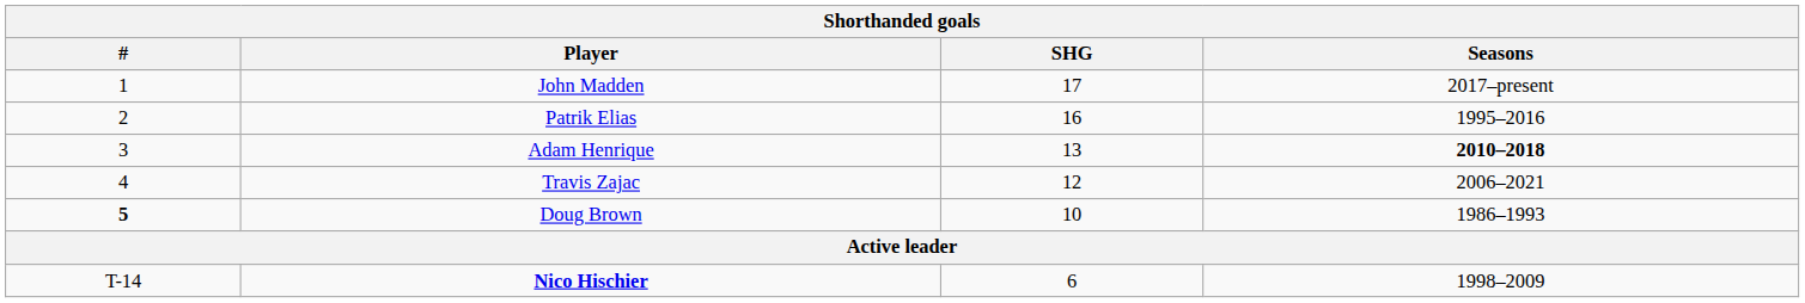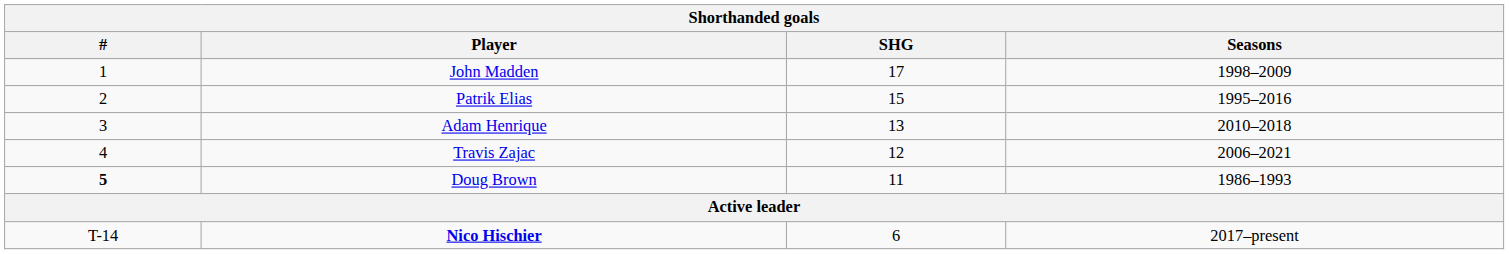John Madden | Seasons: 2017–present -> 1998–2009
Patrik Elias | SHG: 16 -> 15
Adam Henrique | Seasons: bold -> normal
Doug Brown | SHG: 10 -> 11
Nico Hischier | Seasons: 1998–2009 -> 2017–present
